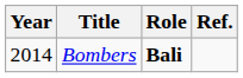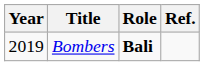Bombers | Year: 2014 -> 2019
